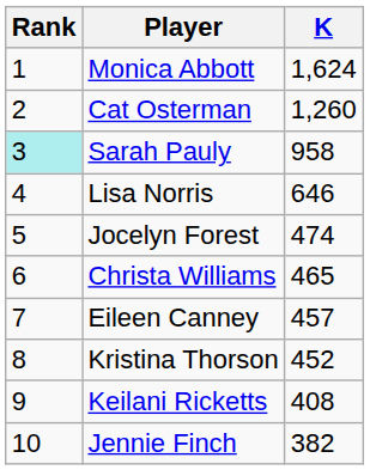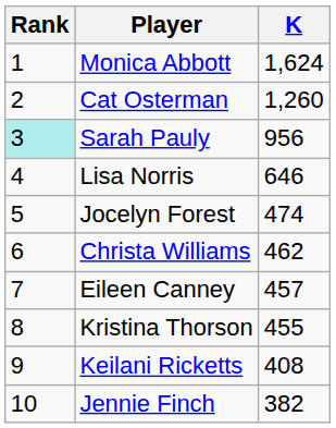Sarah Pauly | K: 958 -> 956
Christa Williams | K: 465 -> 462
Kristina Thorson | K: 452 -> 455
